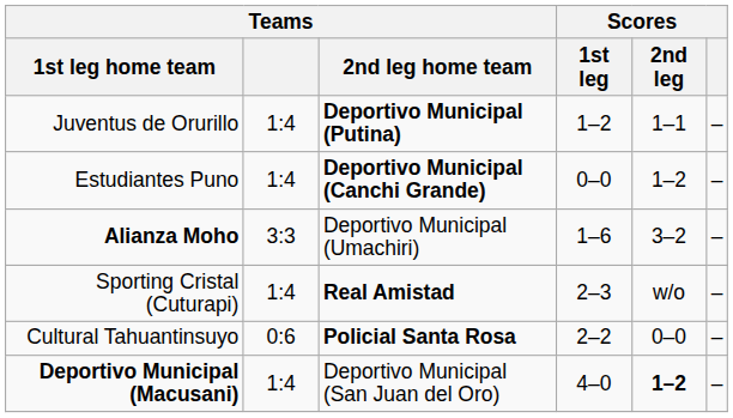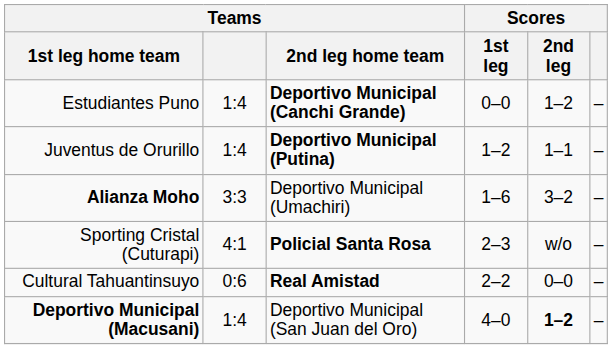rows swapped: Estudiantes Puno <-> Juventus de Orurillo
Sporting Cristal (Cuturapi) | Teams: 1:4 -> 4:1
Sporting Cristal (Cuturapi) | Teams / 2nd leg home team: Real Amistad -> Policial Santa Rosa
Cultural Tahuantinsuyo | Teams / 2nd leg home team: Policial Santa Rosa -> Real Amistad
